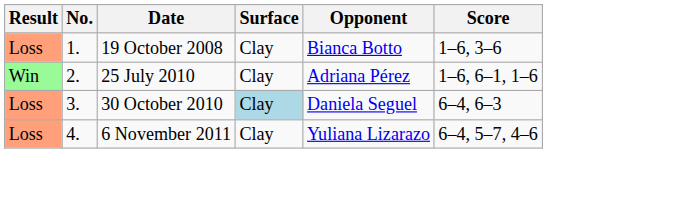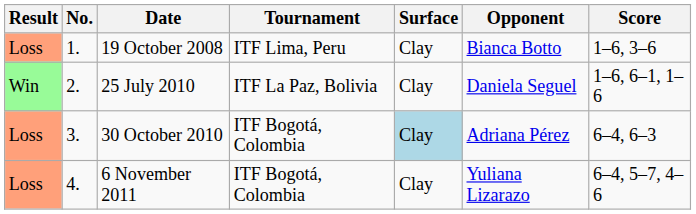+ column: Tournament | ITF Lima, Peru | ITF La Paz, Bolivia | ITF Bogotá, Colombia | ITF Bogotá, Colombia
25 July 2010 | Opponent: Adriana Pérez -> Daniela Seguel
30 October 2010 | Opponent: Daniela Seguel -> Adriana Pérez
